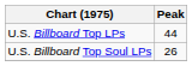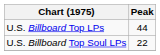U.S. Billboard Top Soul LPs | Peak: 26 -> 22
